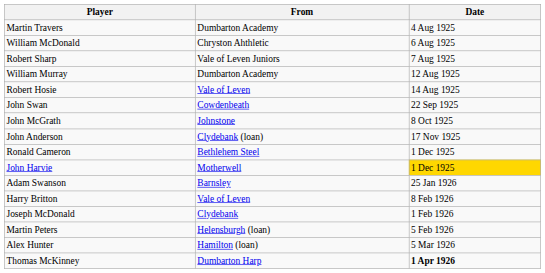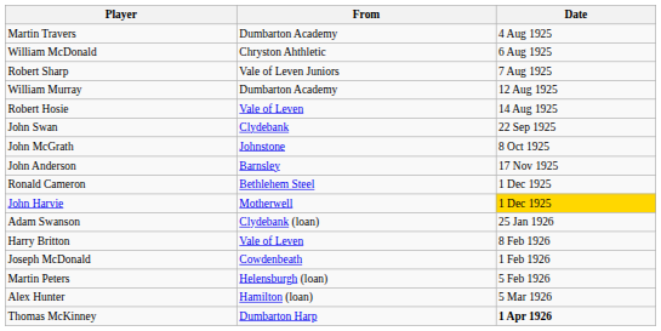John Swan | From: Cowdenbeath -> Clydebank
John Anderson | From: Clydebank (loan) -> Barnsley
Adam Swanson | From: Barnsley -> Clydebank (loan)
Joseph McDonald | From: Clydebank -> Cowdenbeath
